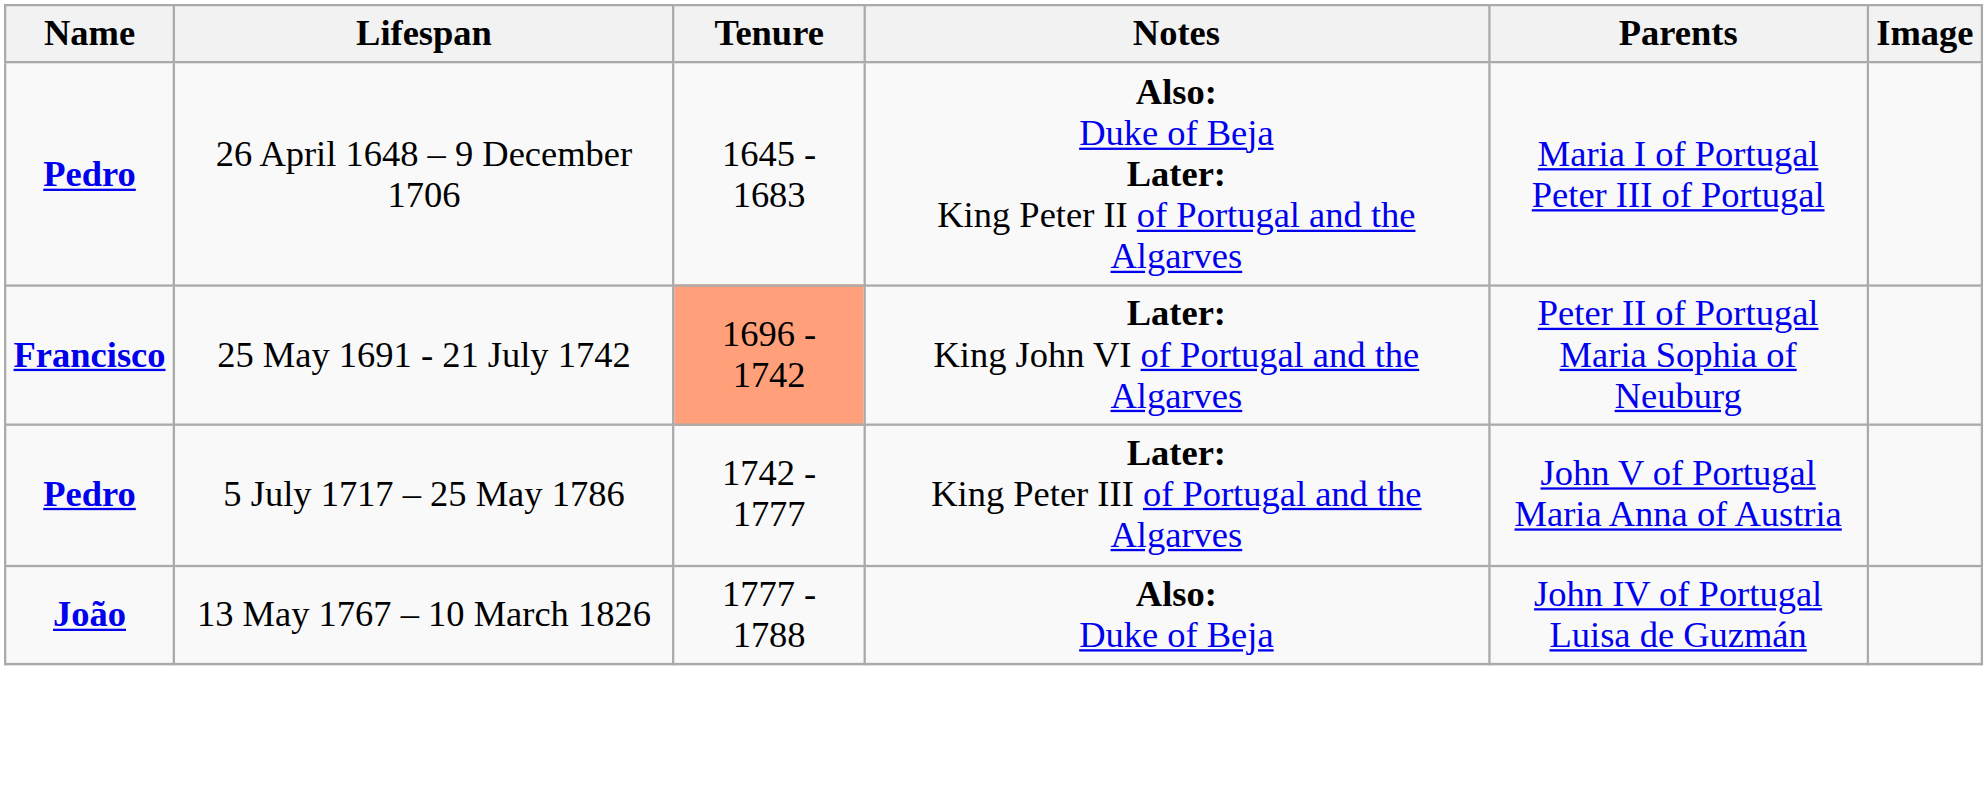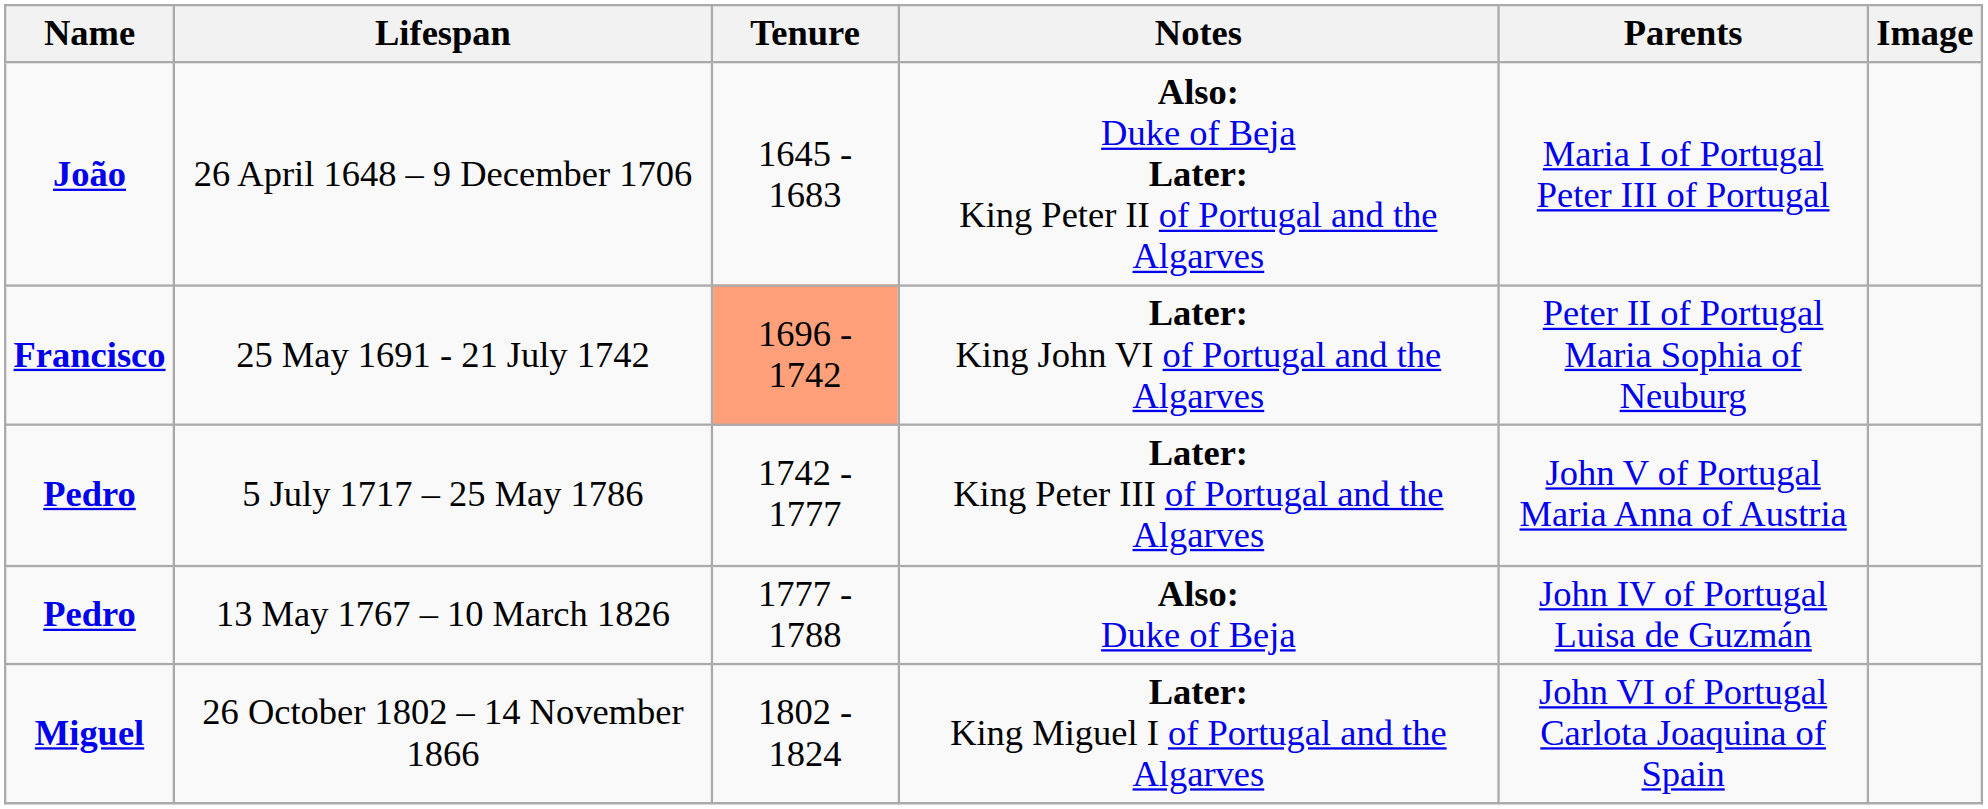26 April 1648 – 9 December 1706 | Name: Pedro -> João
13 May 1767 – 10 March 1826 | Name: João -> Pedro
+ row: Miguel | 26 October 1802 – 14 November 1866 | 1802 - 1824 | Later: King Miguel I of Portugal and the Algarves | John VI of Portugal Carlota Joaquina of Spain
